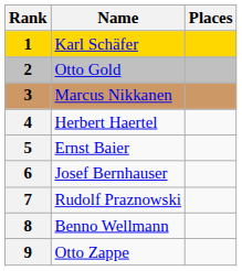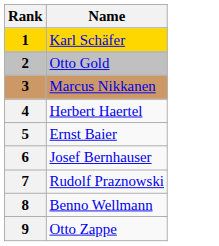- column: Places
